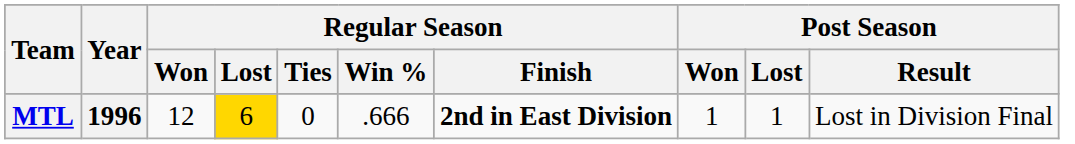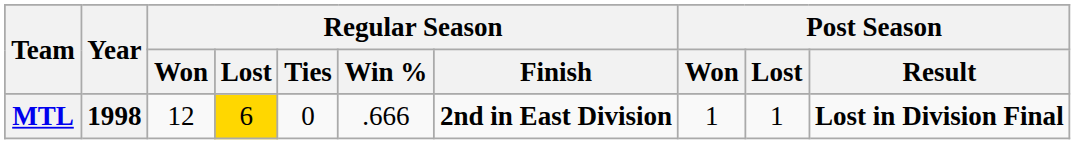MTL | Year: 1996 -> 1998
MTL | Post Season / Result: normal -> bold
